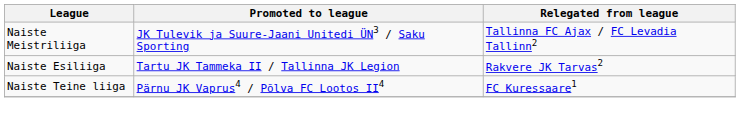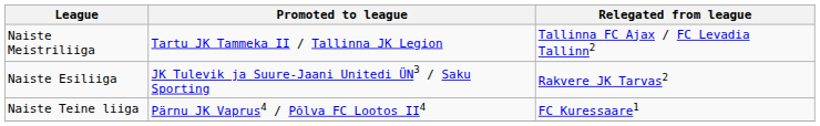Naiste Meistriliiga | Promoted to league: JK Tulevik ja Suure-Jaani Unitedi ÜN3 / Saku Sporting -> Tartu JK Tammeka II / Tallinna JK Legion
Naiste Esiliiga | Promoted to league: Tartu JK Tammeka II / Tallinna JK Legion -> JK Tulevik ja Suure-Jaani Unitedi ÜN3 / Saku Sporting
